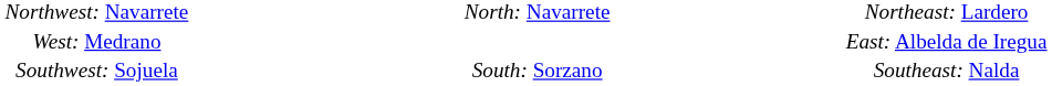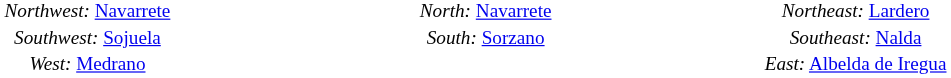rows swapped: West: Medrano <-> Southwest: Sojuela
